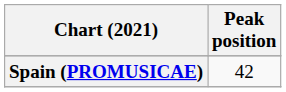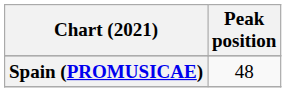Spain (PROMUSICAE) | Peak position: 42 -> 48
